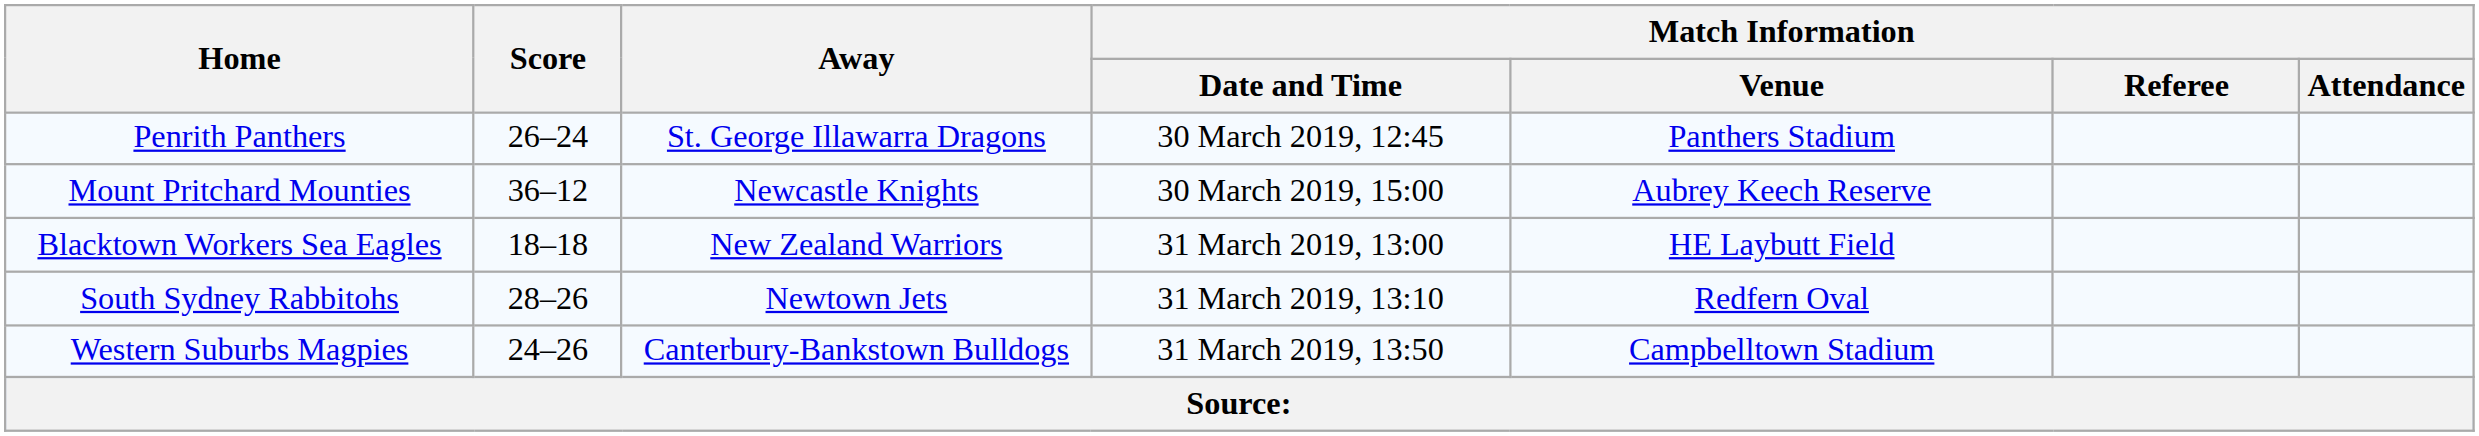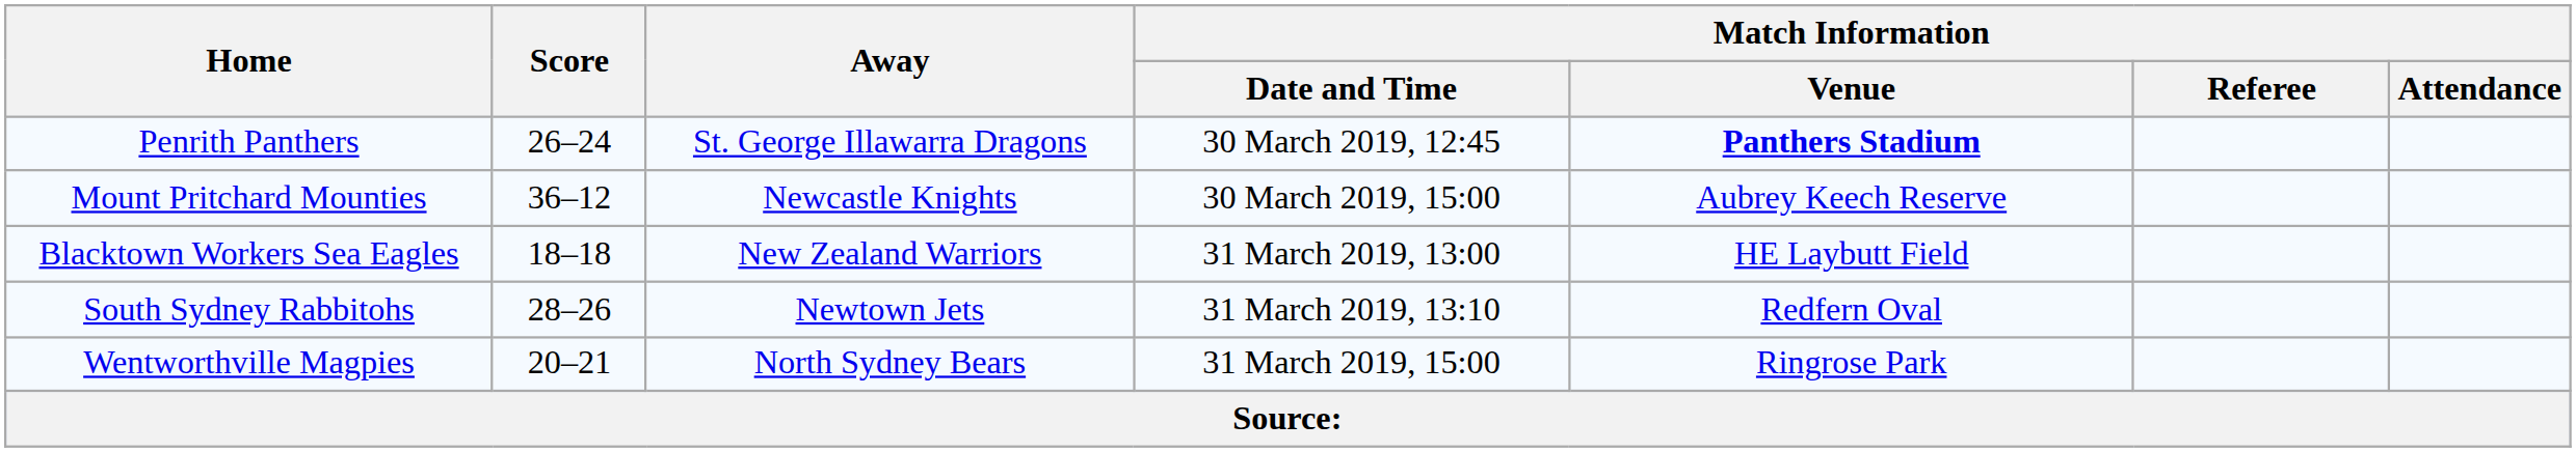Penrith Panthers | Match Information / Venue: normal -> bold
- row: Western Suburbs Magpies | 24–26 | Canterbury-Bankstown Bulldogs | 31 March 2019, 13:50 | Campbelltown Stadium
+ row: Wentworthville Magpies | 20–21 | North Sydney Bears | 31 March 2019, 15:00 | Ringrose Park
